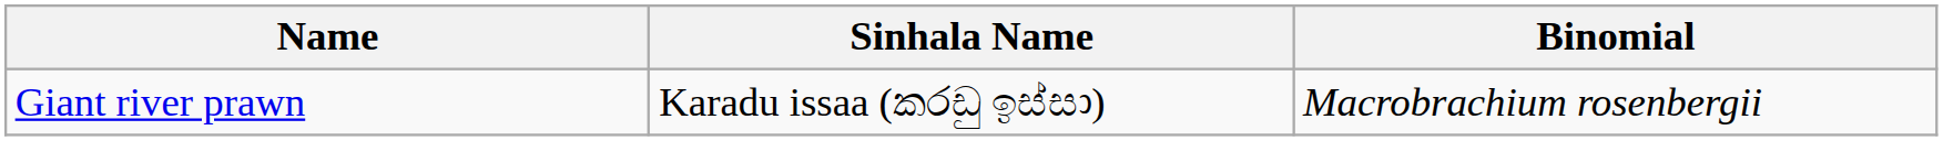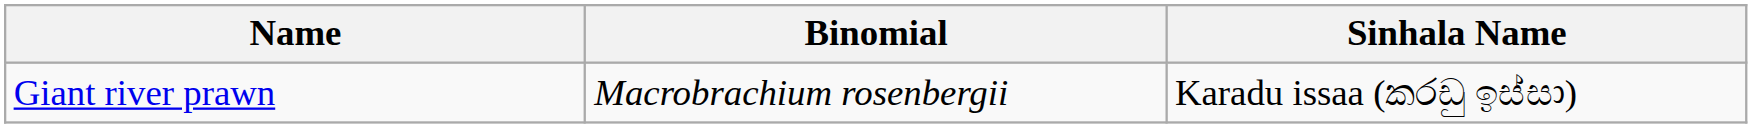columns swapped: Binomial <-> Sinhala Name
